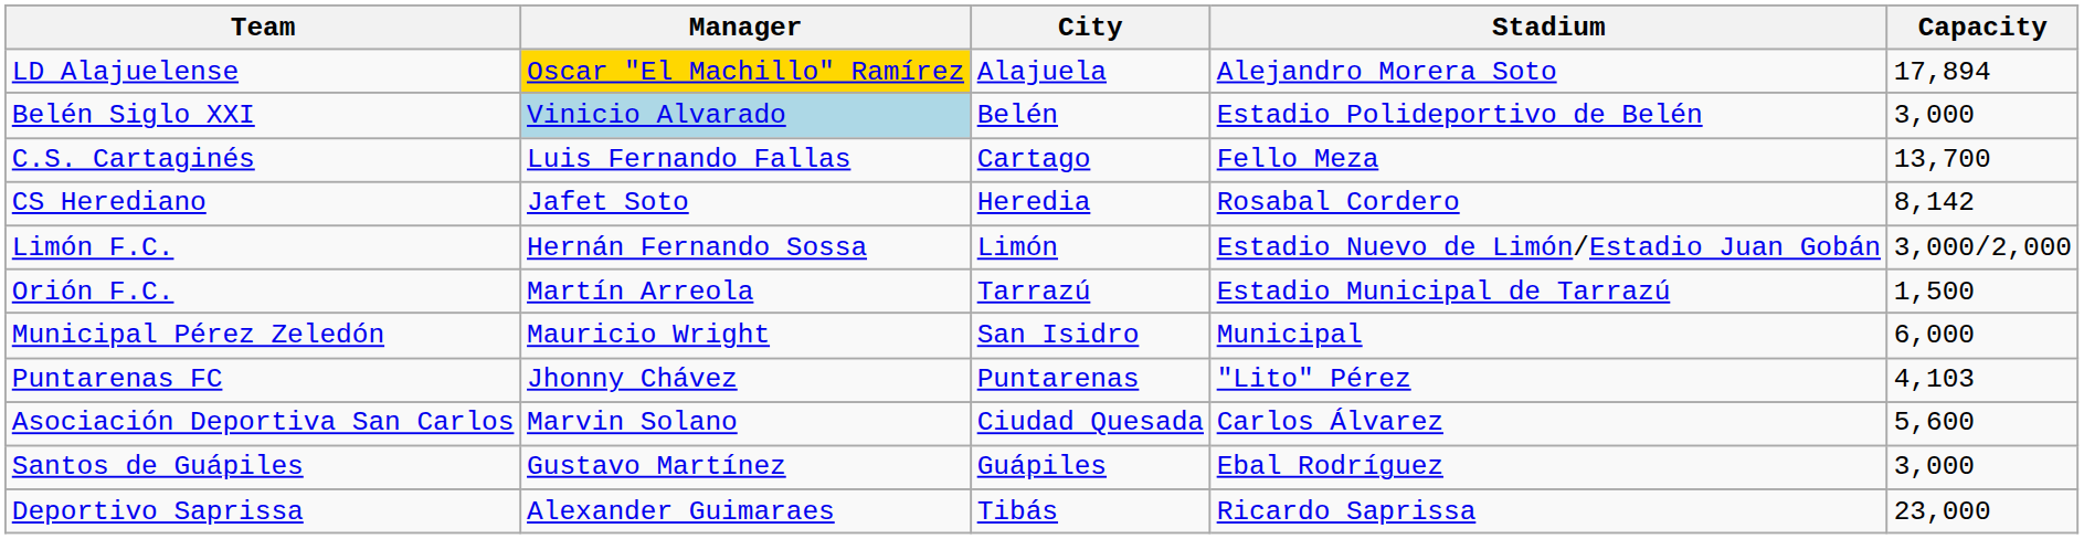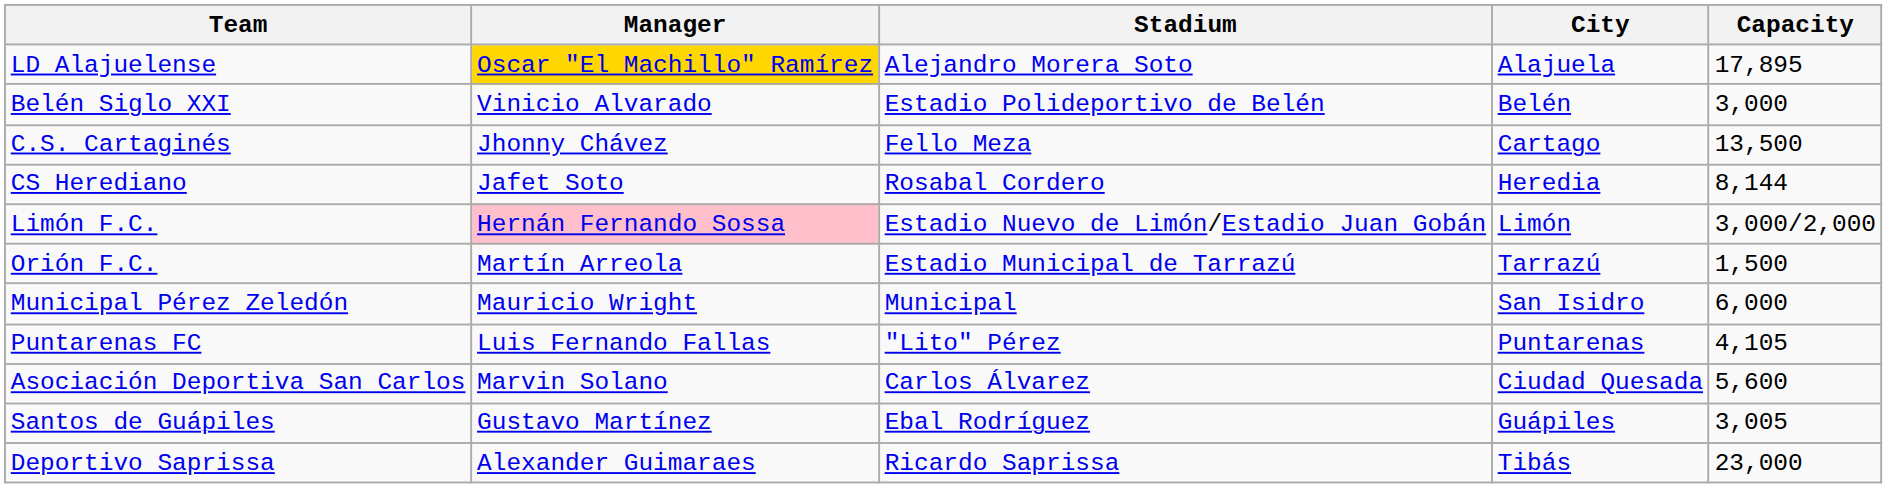columns swapped: City <-> Stadium
LD Alajuelense | Capacity: 17,894 -> 17,895
Belén Siglo XXI | Manager: lightblue background -> no background
C.S. Cartaginés | Manager: Luis Fernando Fallas -> Jhonny Chávez
C.S. Cartaginés | Capacity: 13,700 -> 13,500
CS Herediano | Capacity: 8,142 -> 8,144
Limón F.C. | Manager: no background -> pink background
Puntarenas FC | Manager: Jhonny Chávez -> Luis Fernando Fallas
Puntarenas FC | Capacity: 4,103 -> 4,105
Santos de Guápiles | Capacity: 3,000 -> 3,005
